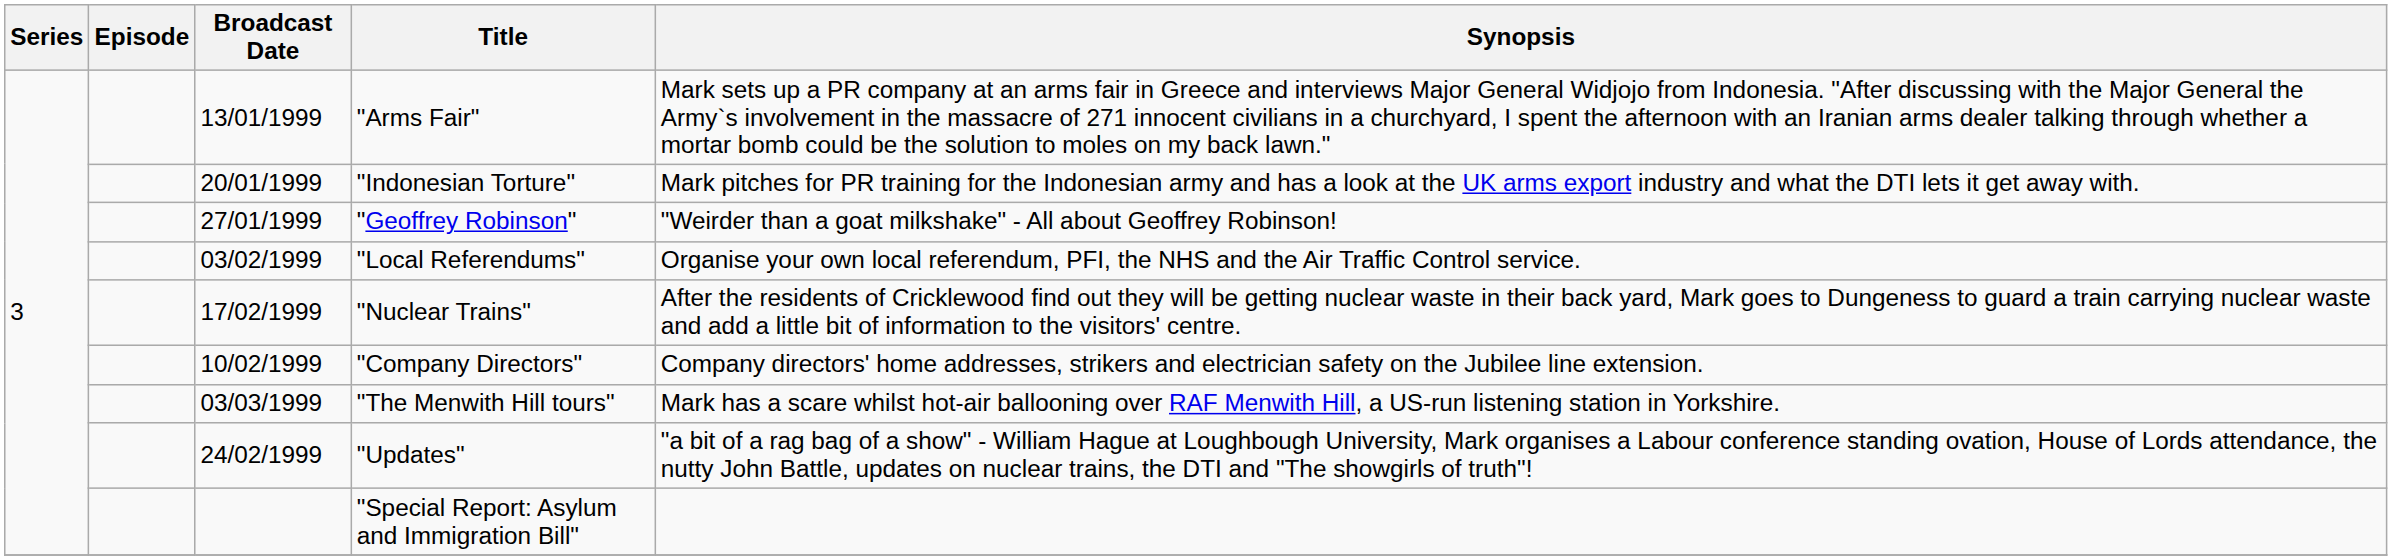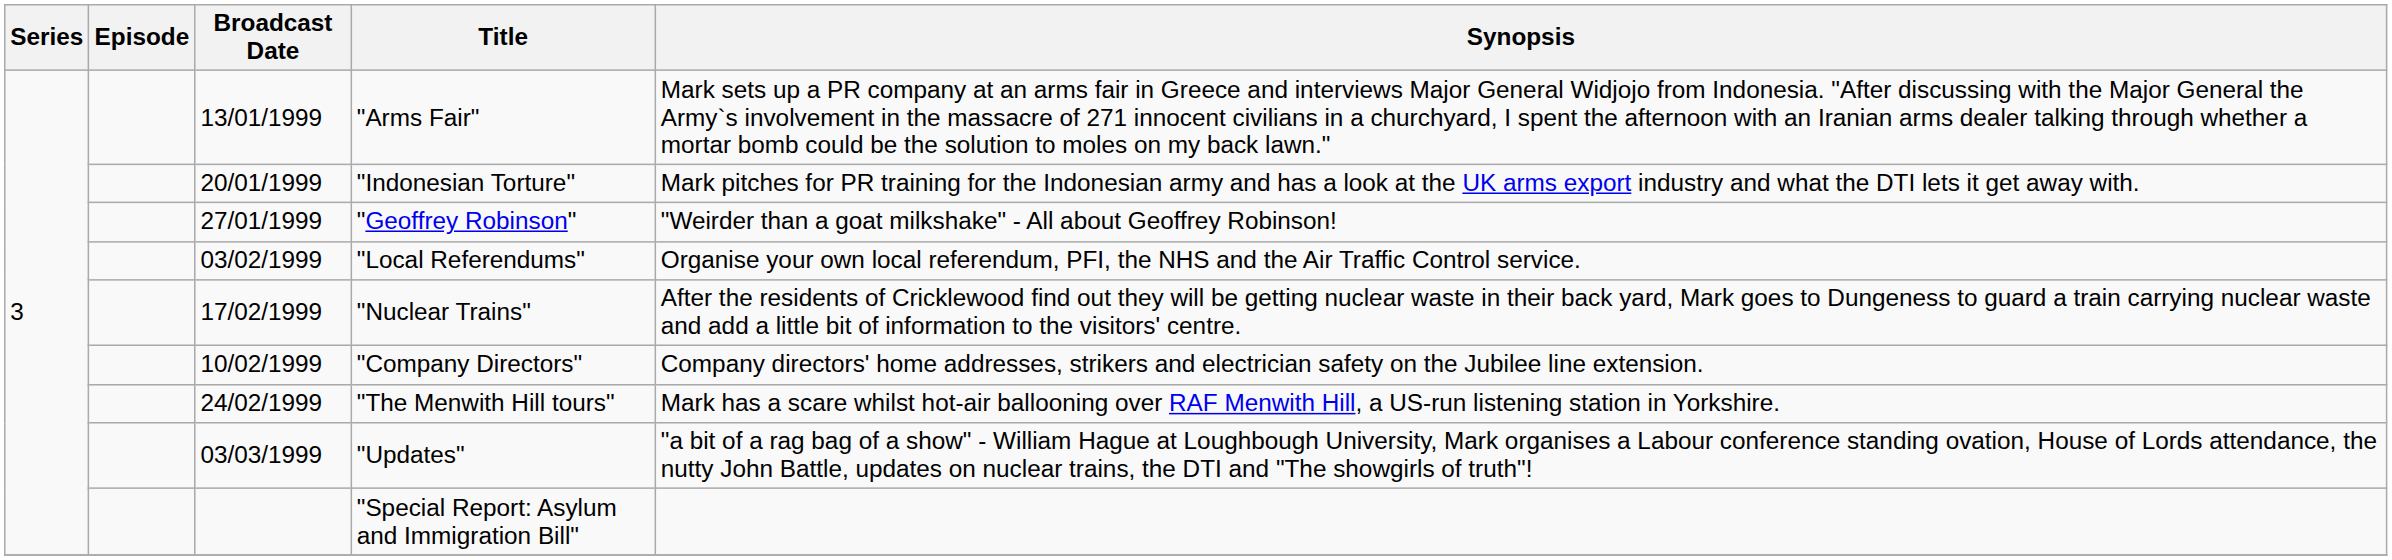"The Menwith Hill tours" | Broadcast Date: 03/03/1999 -> 24/02/1999
"Updates" | Broadcast Date: 24/02/1999 -> 03/03/1999
